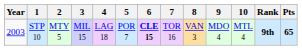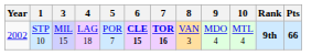- column: 2 | MTY 5
STP 10 | Year: 2003 -> 2002
STP 10 | 7: normal -> bold
STP 10 | Pts: 65 -> 66
